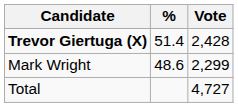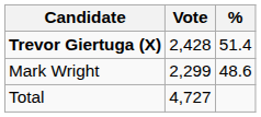columns swapped: Vote <-> %
